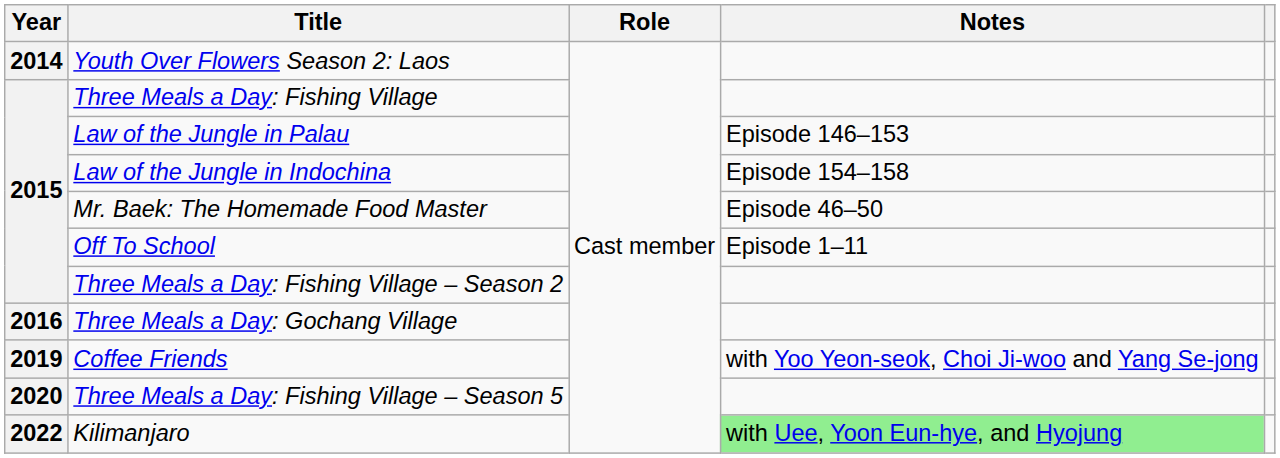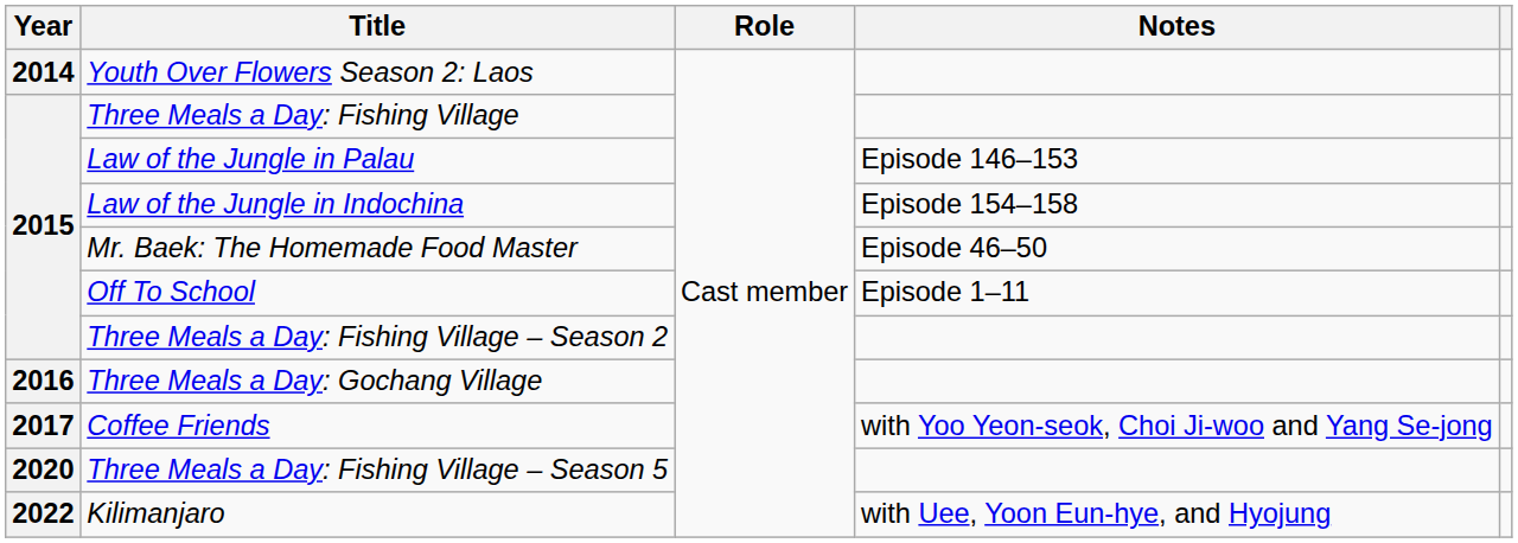Coffee Friends | Year: 2019 -> 2017
Kilimanjaro | Notes: lightgreen background -> no background
